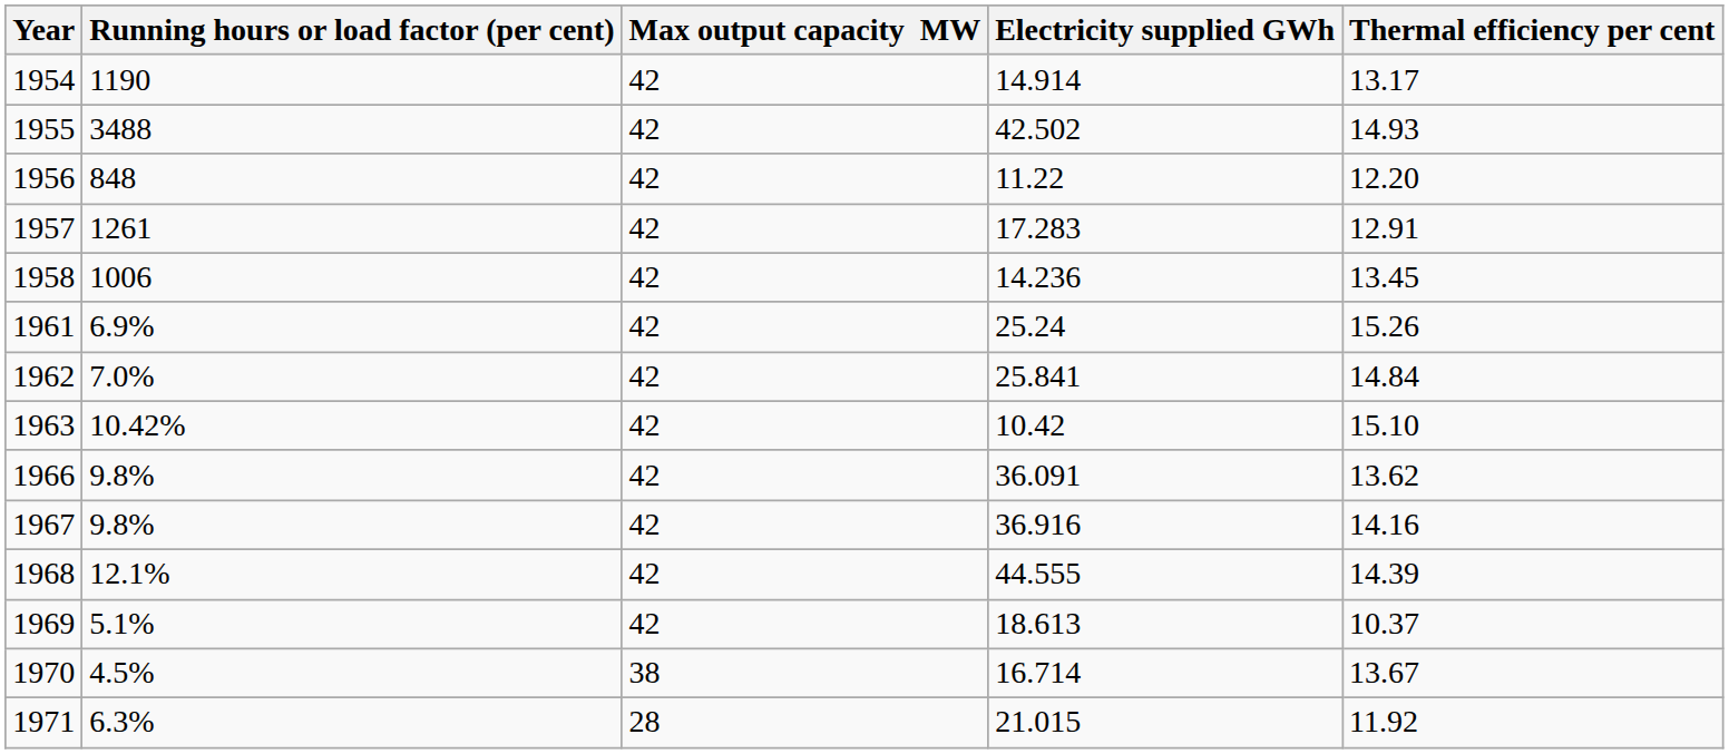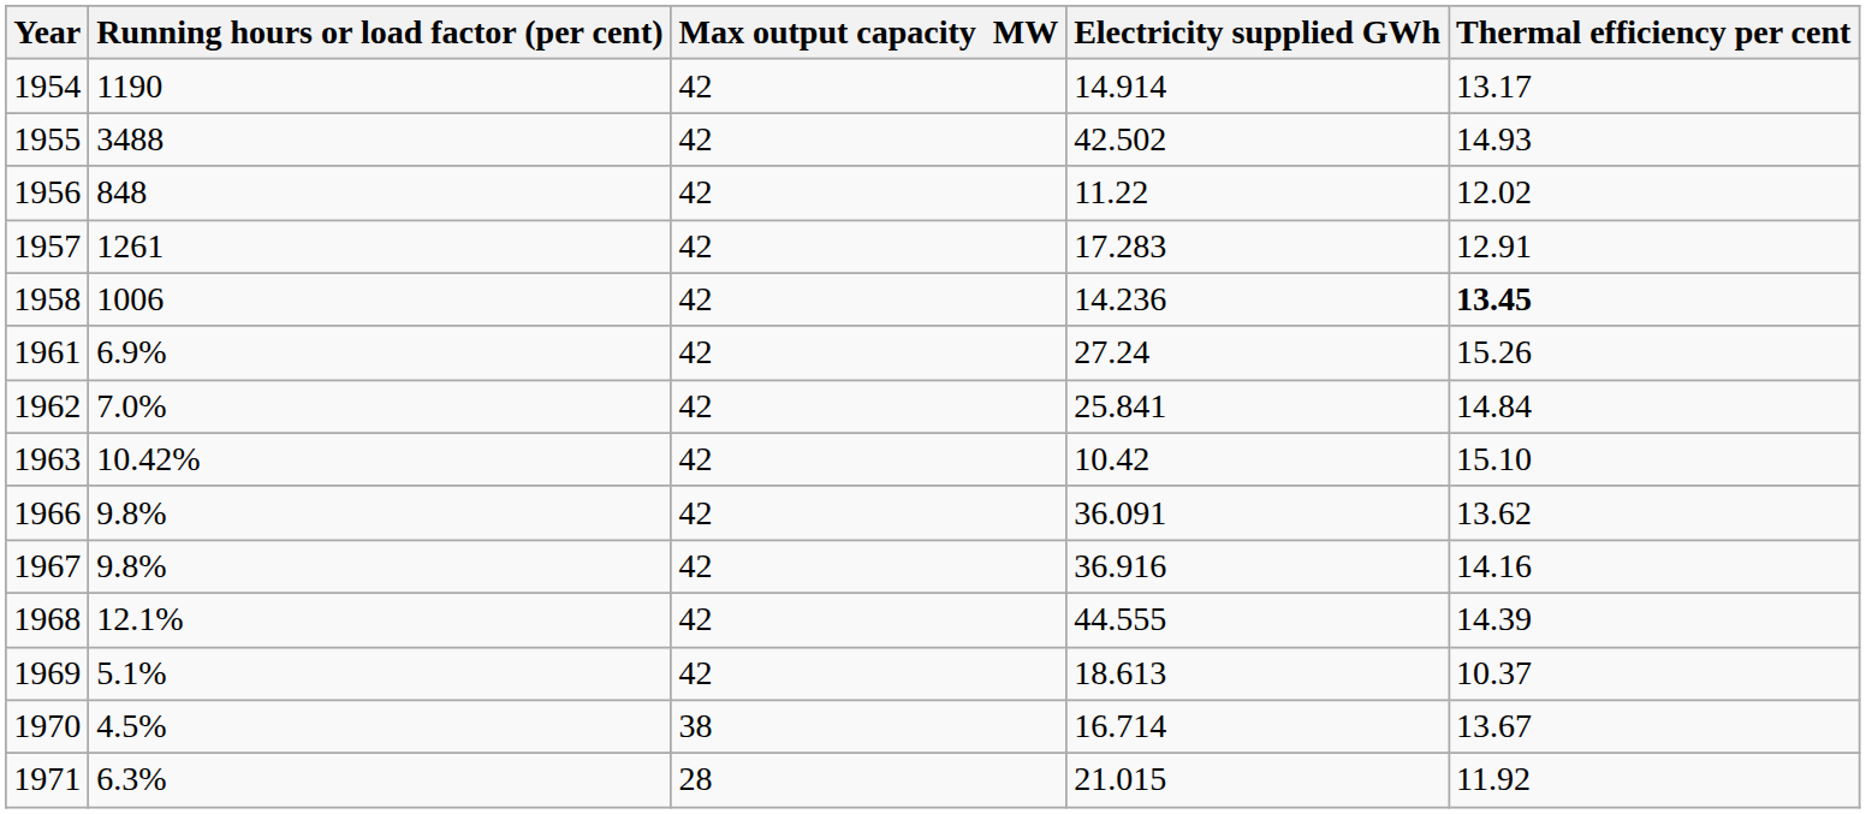1956 | Thermal efficiency per cent: 12.20 -> 12.02
1958 | Thermal efficiency per cent: normal -> bold
1961 | Electricity supplied GWh: 25.24 -> 27.24
